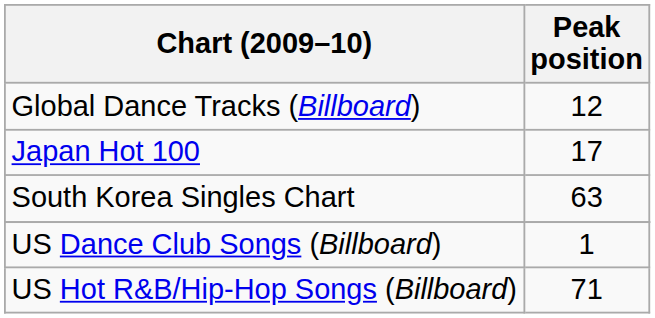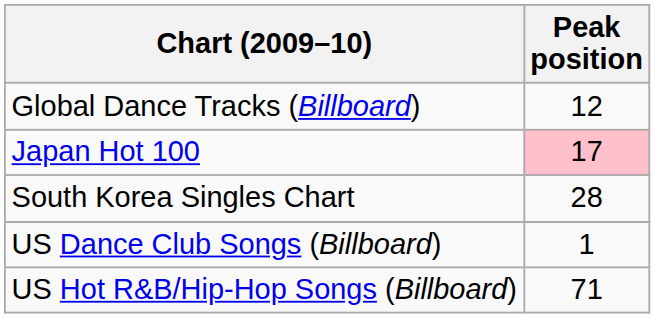Japan Hot 100 | Peak position: no background -> pink background
South Korea Singles Chart | Peak position: 63 -> 28
